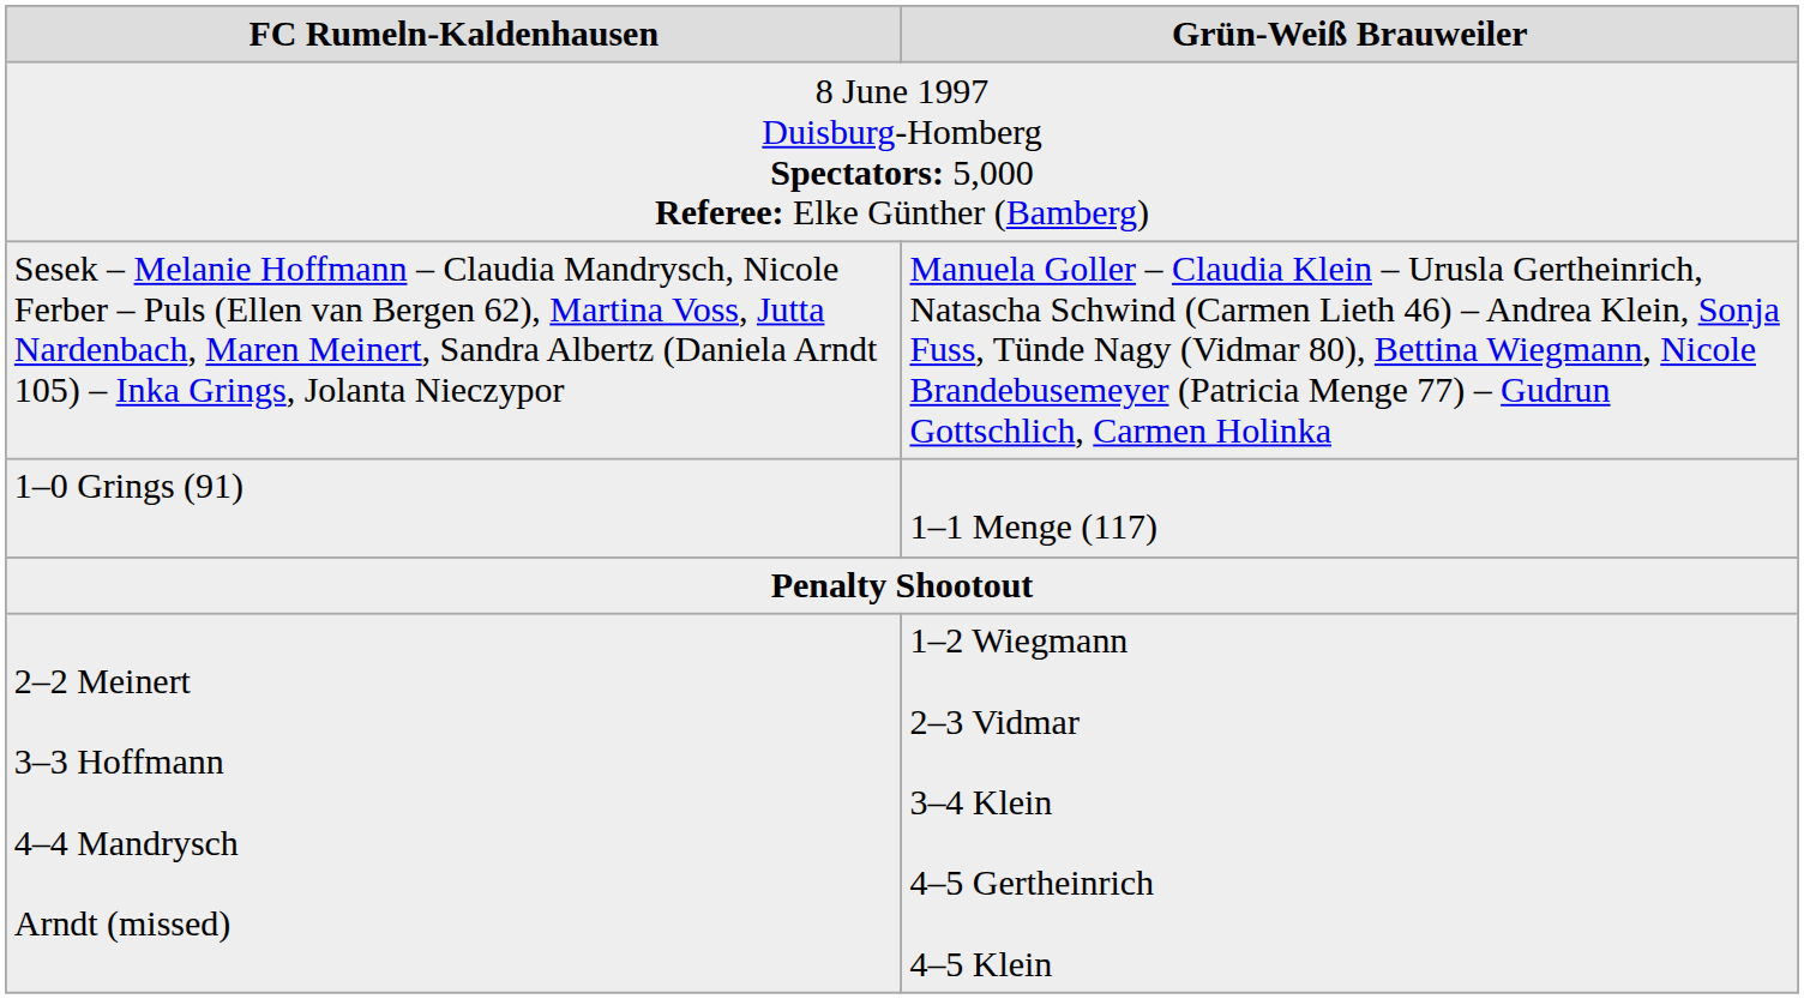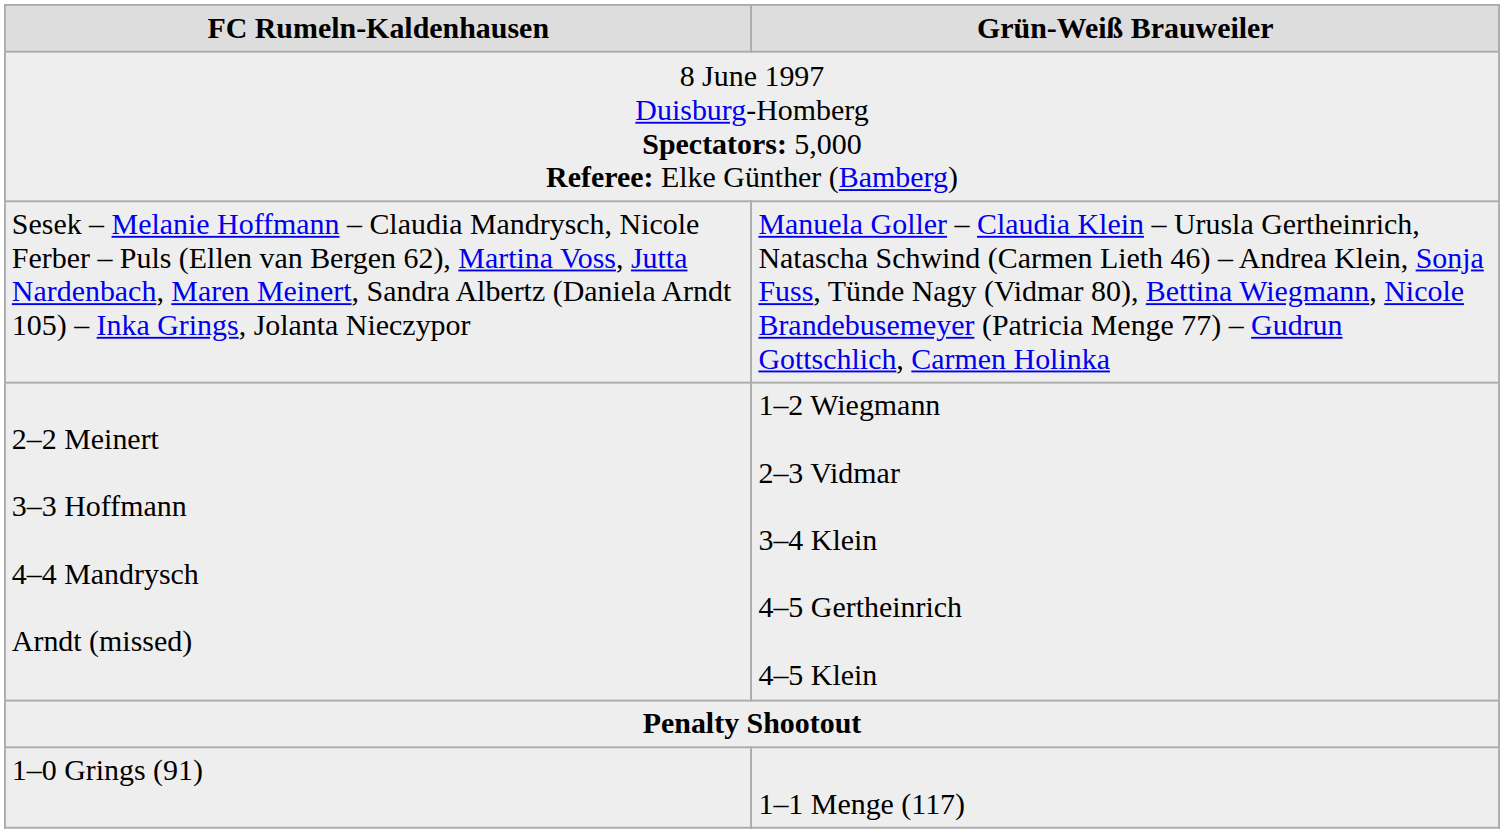rows swapped: 1–0 Grings (91) <-> 2–2 Meinert 3–3 Hoffmann 4–4 Mandrysch Arndt (missed)
